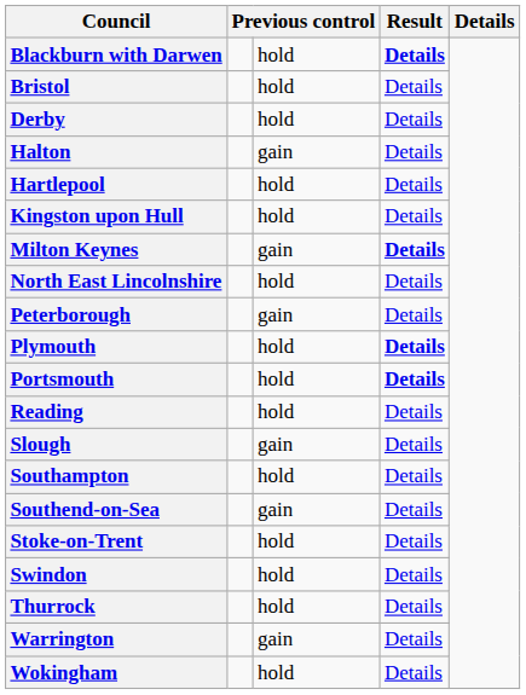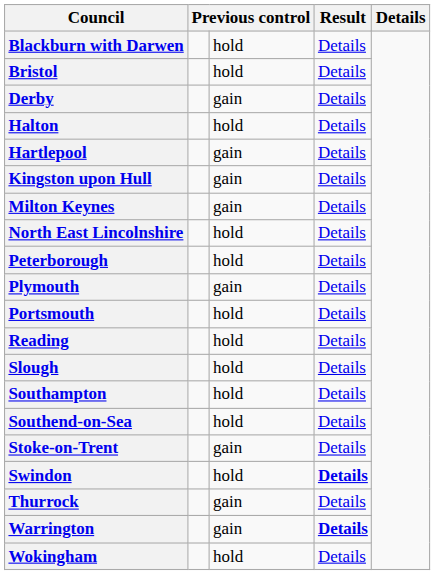Blackburn with Darwen | column 4: bold -> normal
Derby | column 3: hold -> gain
Halton | column 3: gain -> hold
Hartlepool | column 3: hold -> gain
Kingston upon Hull | column 3: hold -> gain
Milton Keynes | column 4: bold -> normal
Peterborough | column 3: gain -> hold
Plymouth | column 3: hold -> gain
Plymouth | column 4: bold -> normal
Portsmouth | column 4: bold -> normal
Slough | column 3: gain -> hold
Southend-on-Sea | column 3: gain -> hold
Stoke-on-Trent | column 3: hold -> gain
Swindon | column 4: normal -> bold
Thurrock | column 3: hold -> gain
Warrington | column 4: normal -> bold
